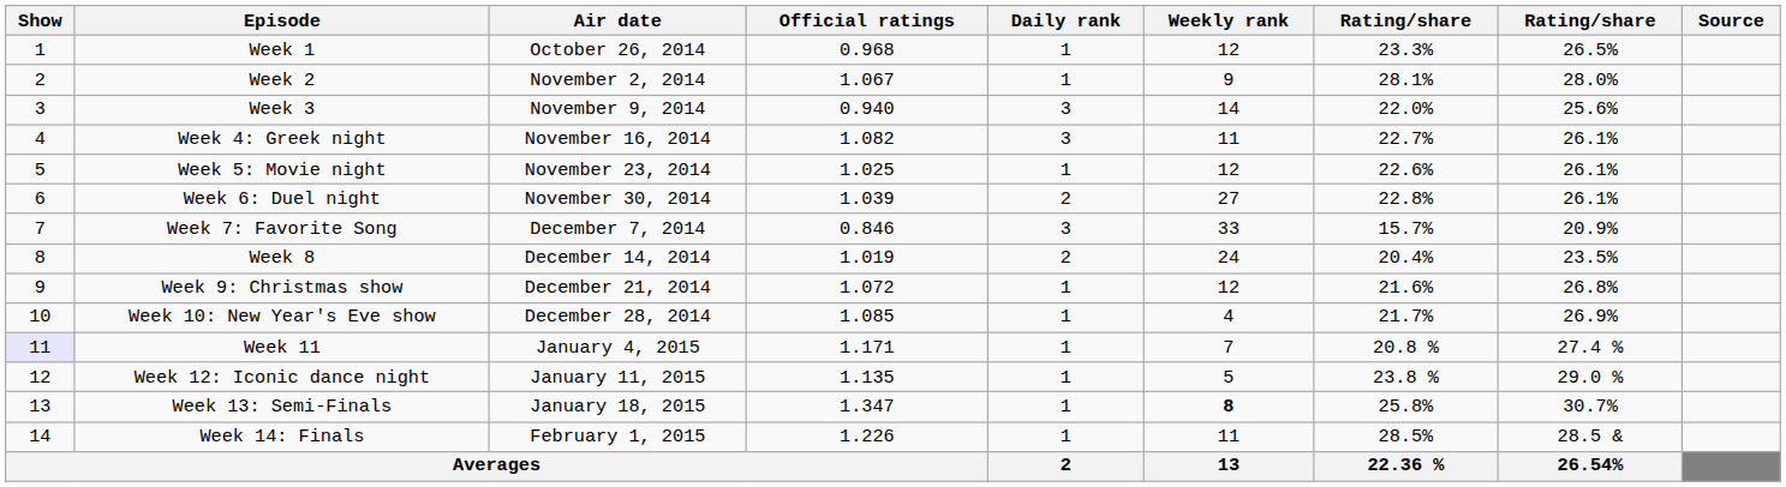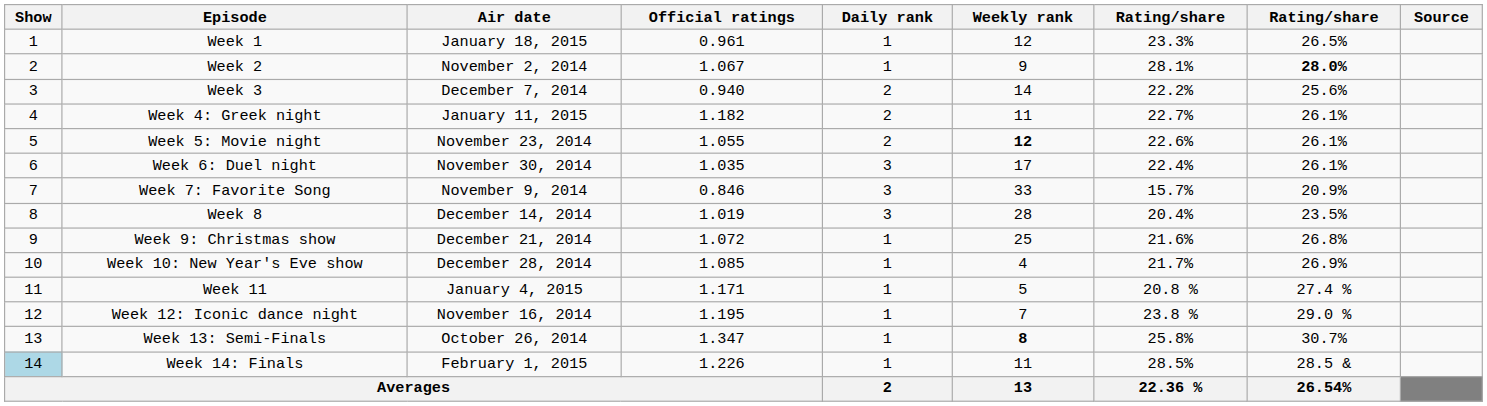Week 1 | Air date: October 26, 2014 -> January 18, 2015
Week 1 | Official ratings: 0.968 -> 0.961
Week 2 | column 8: normal -> bold
Week 3 | Air date: November 9, 2014 -> December 7, 2014
Week 3 | Daily rank: 3 -> 2
Week 3 | column 7: 22.0% -> 22.2%
Week 4: Greek night | Air date: November 16, 2014 -> January 11, 2015
Week 4: Greek night | Official ratings: 1.082 -> 1.182
Week 4: Greek night | Daily rank: 3 -> 2
Week 5: Movie night | Official ratings: 1.025 -> 1.055
Week 5: Movie night | Daily rank: 1 -> 2
Week 5: Movie night | Weekly rank: normal -> bold
Week 6: Duel night | Official ratings: 1.039 -> 1.035
Week 6: Duel night | Daily rank: 2 -> 3
Week 6: Duel night | Weekly rank: 27 -> 17
Week 6: Duel night | column 7: 22.8% -> 22.4%
Week 7: Favorite Song | Air date: December 7, 2014 -> November 9, 2014
Week 8 | Daily rank: 2 -> 3
Week 8 | Weekly rank: 24 -> 28
Week 9: Christmas show | Weekly rank: 12 -> 25
Week 11 | Show: lavender background -> no background
Week 11 | Weekly rank: 7 -> 5
Week 12: Iconic dance night | Air date: January 11, 2015 -> November 16, 2014
Week 12: Iconic dance night | Official ratings: 1.135 -> 1.195
Week 12: Iconic dance night | Weekly rank: 5 -> 7
Week 13: Semi-Finals | Air date: January 18, 2015 -> October 26, 2014
Week 14: Finals | Show: no background -> lightblue background
